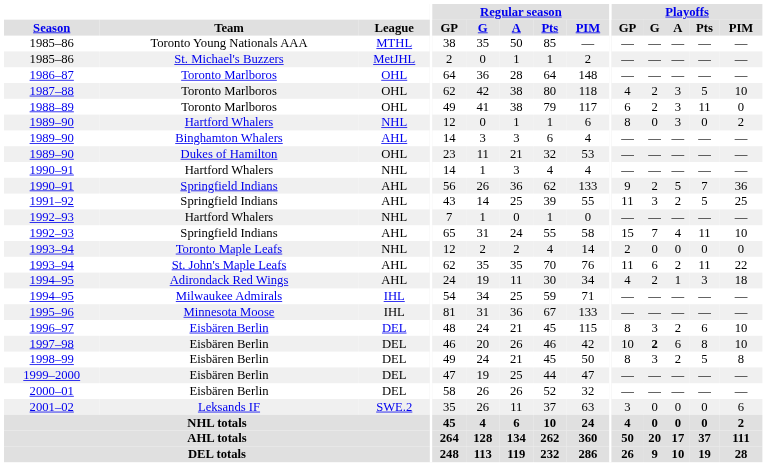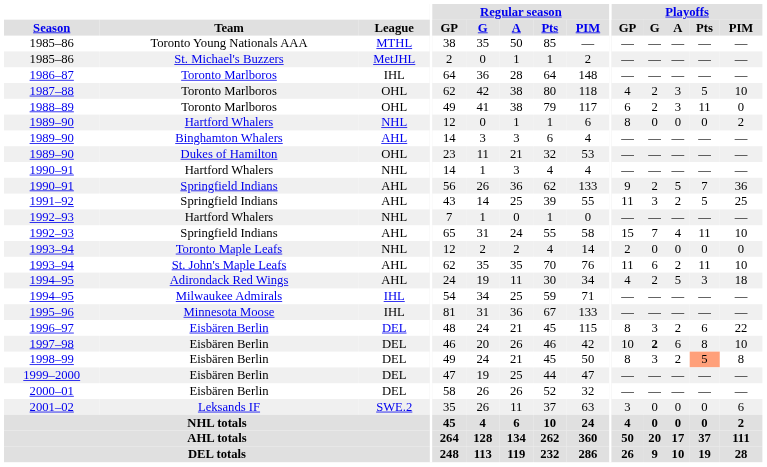1986–87 | League: OHL -> IHL
1989–90 / Hartford Whalers | Playoffs / A: 3 -> 0
1993–94 / St. John's Maple Leafs | Playoffs / PIM: 22 -> 10
1994–95 / Adirondack Red Wings | Playoffs / A: 1 -> 5
1996–97 | Playoffs / PIM: 10 -> 22
1998–99 | Playoffs / Pts: no background -> lightsalmon background
